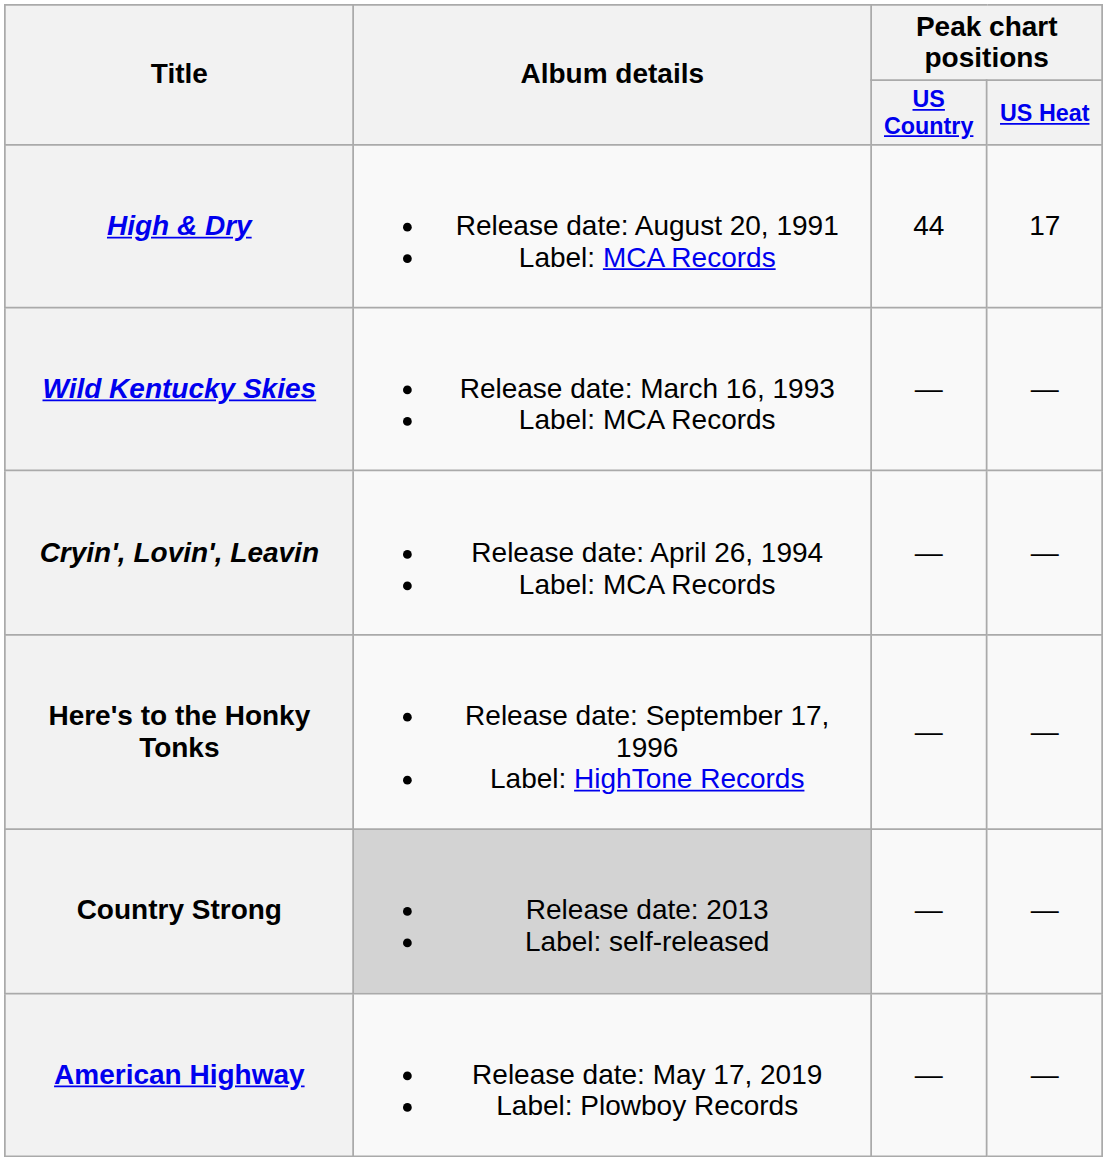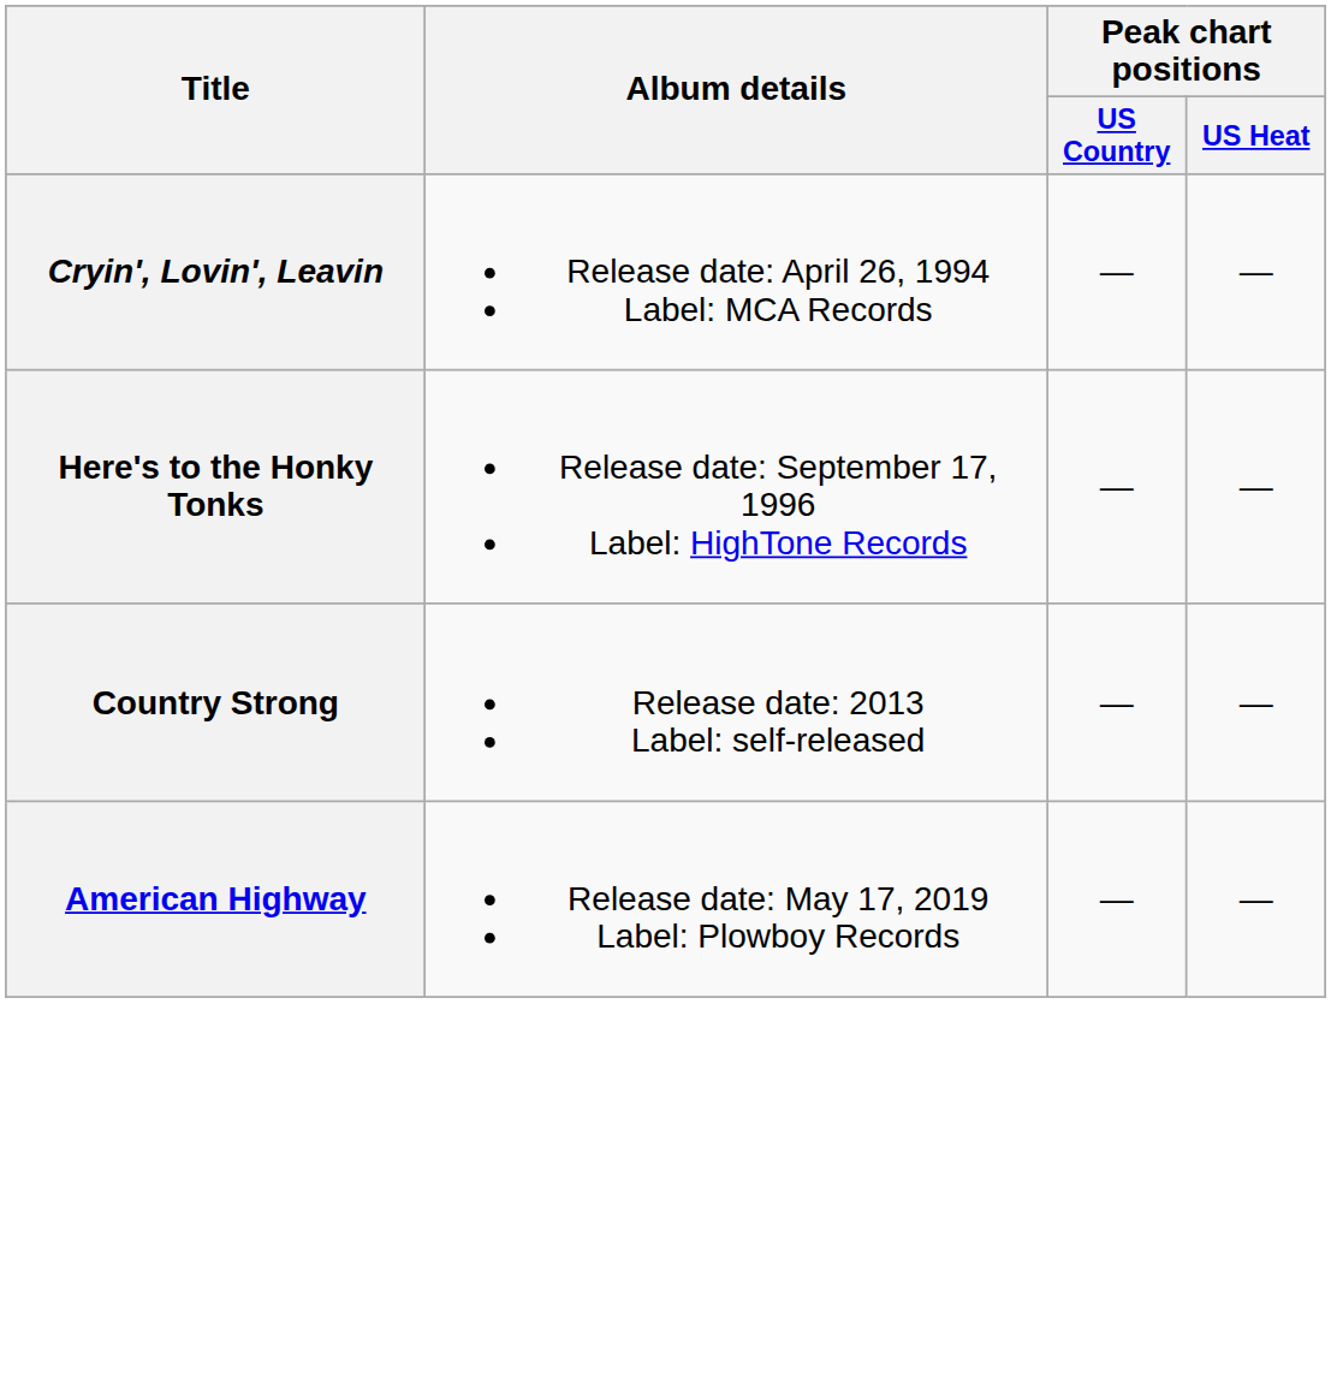- row: High & Dry | Release date: August 20, 1991 Label: MCA Records | 44 | 17
- row: Wild Kentucky Skies | Release date: March 16, 1993 Label: MCA Records | — | —
Country Strong | Album details: lightgrey background -> no background
